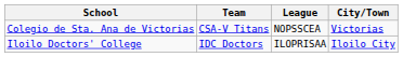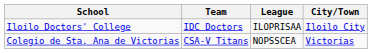rows swapped: Colegio de Sta. Ana de Victorias <-> Iloilo Doctors' College
